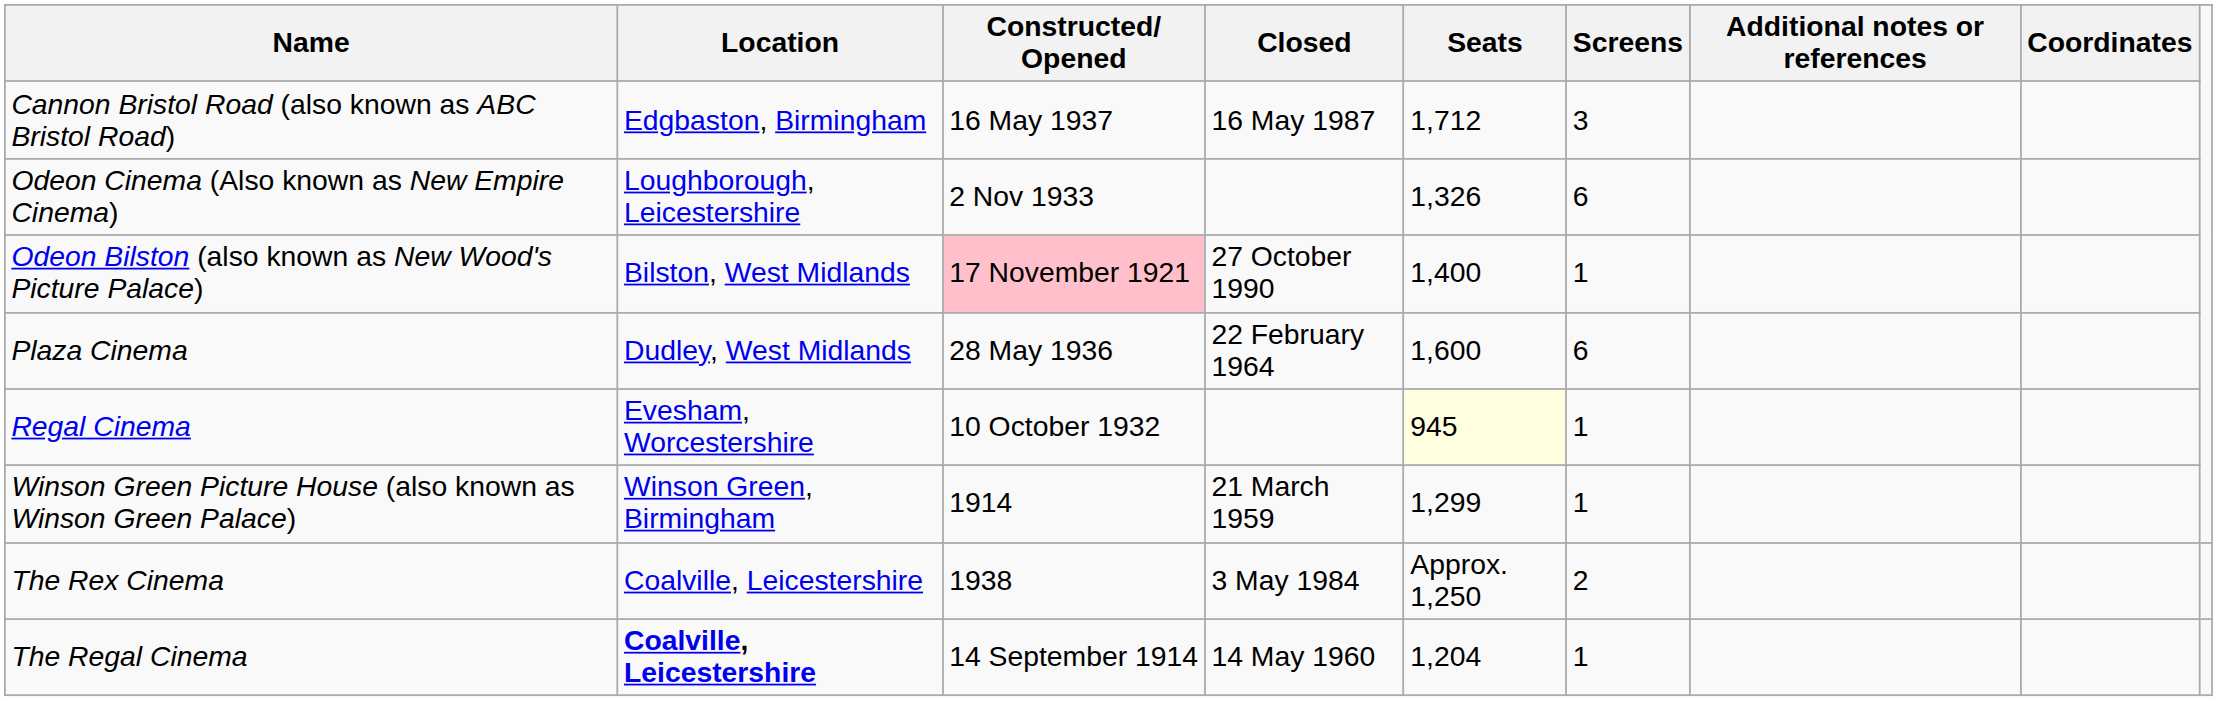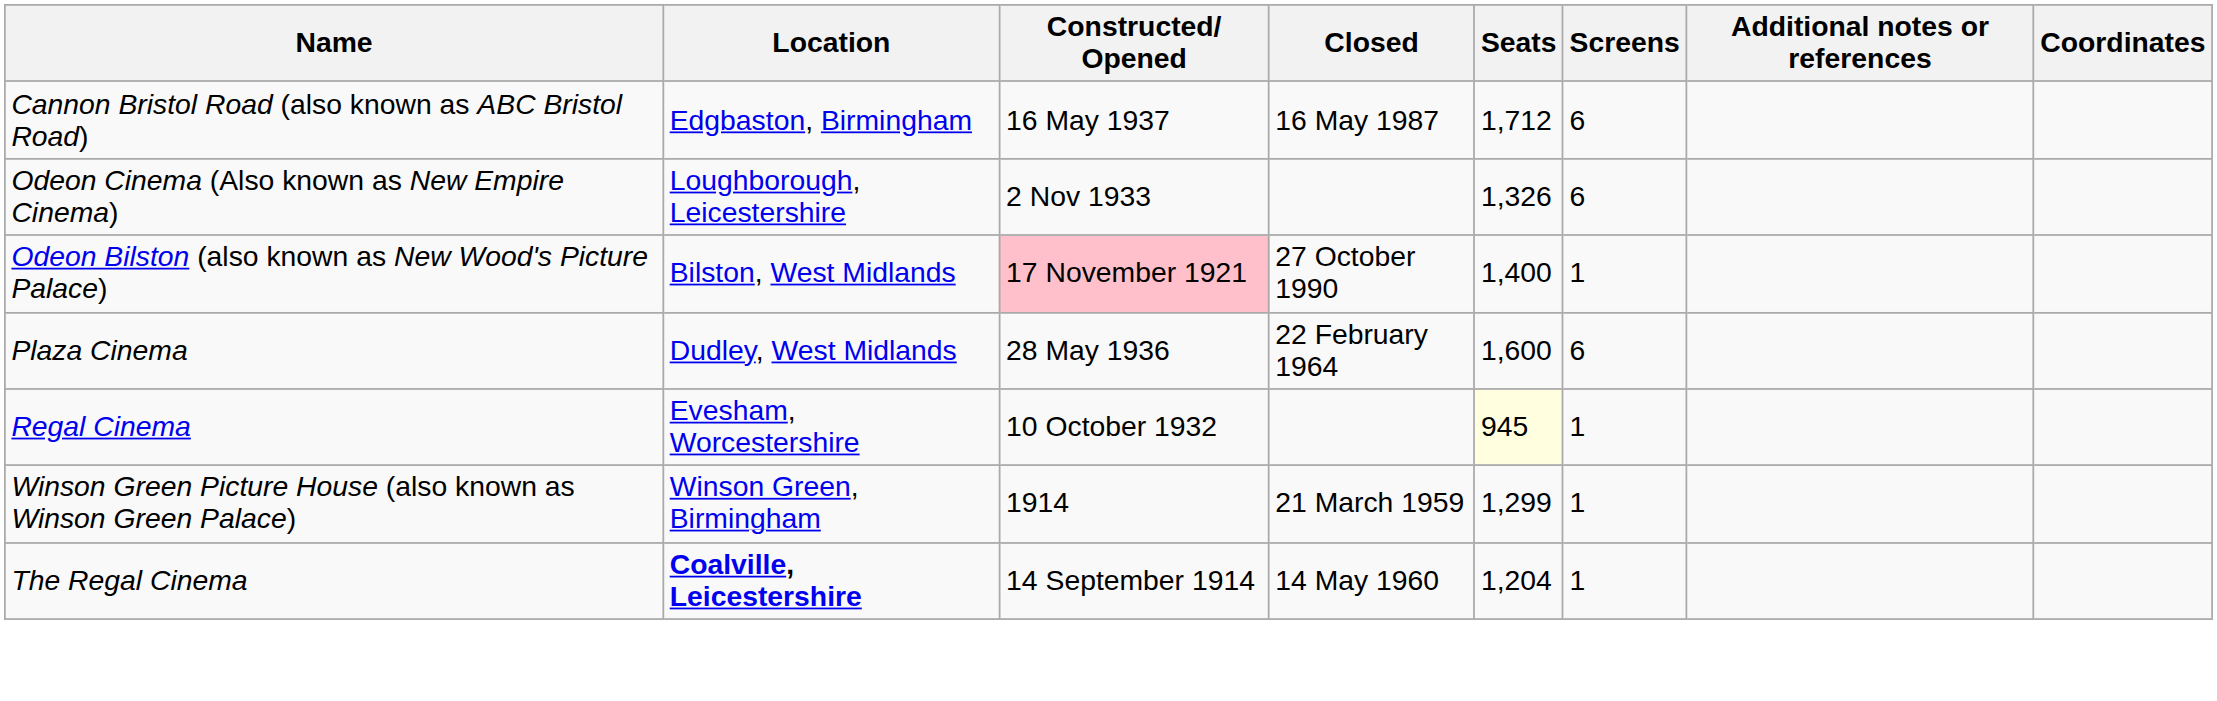Cannon Bristol Road (also known as ABC Bristol Road) | Screens: 3 -> 6
- row: The Rex Cinema | Coalville, Leicestershire | 1938 | 3 May 1984 | Approx. 1,250 | 2
